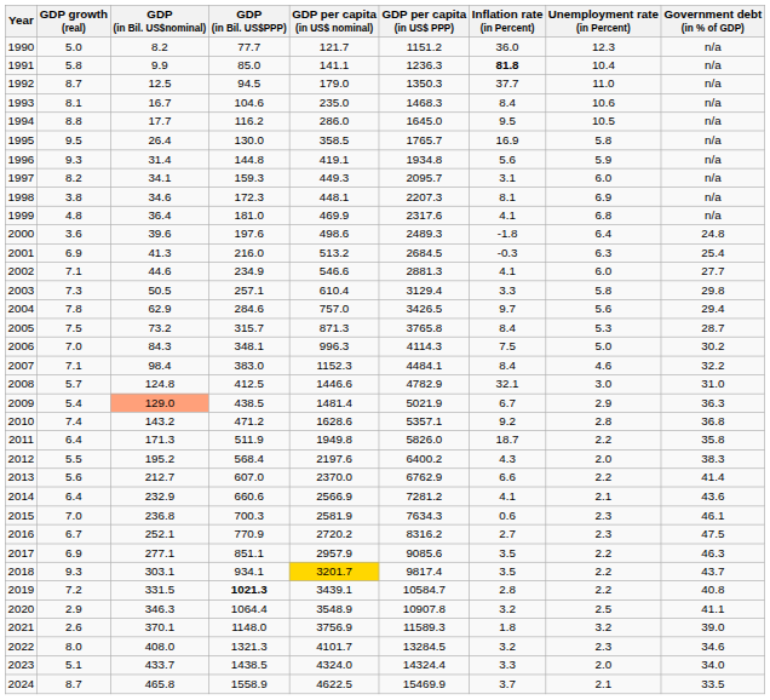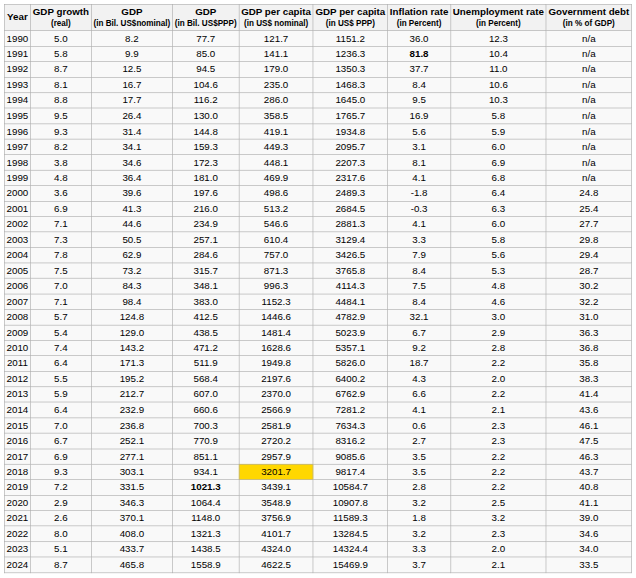1994 | Unemployment rate (in Percent): 10.5 -> 10.3
2004 | Inflation rate (in Percent): 9.7 -> 7.9
2006 | Unemployment rate (in Percent): 5.0 -> 4.8
2009 | GDP (in Bil. US$nominal): lightsalmon background -> no background
2009 | GDP per capita (in US$ PPP): 5021.9 -> 5023.9
2013 | GDP growth (real): 5.6 -> 5.9
